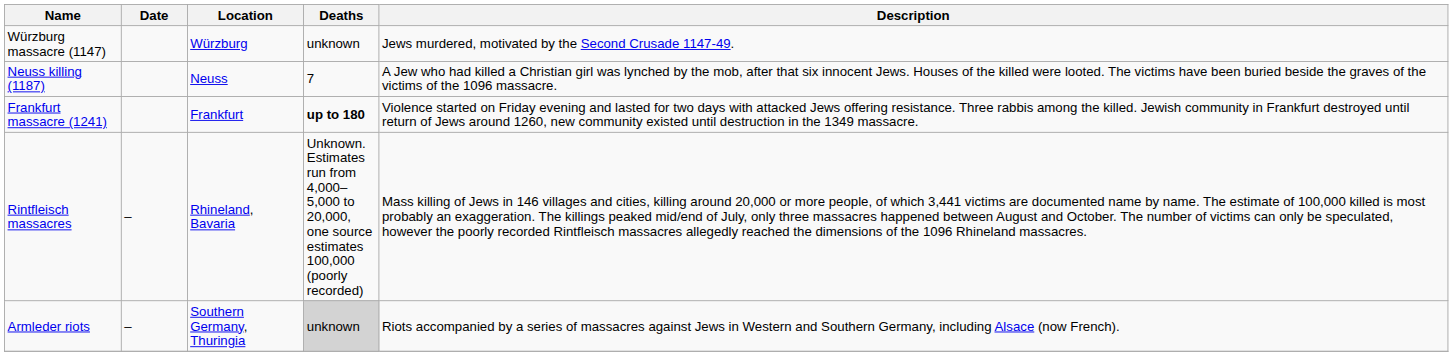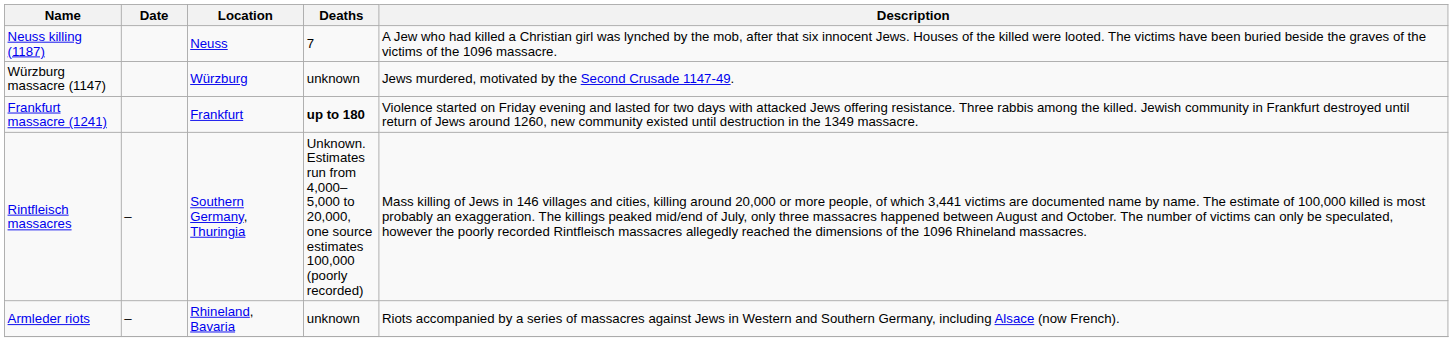rows swapped: Würzburg massacre (1147) <-> Neuss killing (1187)
Rintfleisch massacres | Location: Rhineland, Bavaria -> Southern Germany, Thuringia
Armleder riots | Location: Southern Germany, Thuringia -> Rhineland, Bavaria
Armleder riots | Deaths: lightgrey background -> no background
